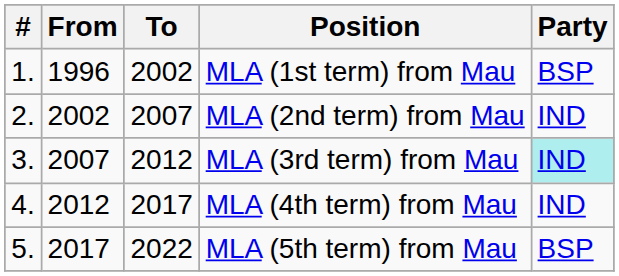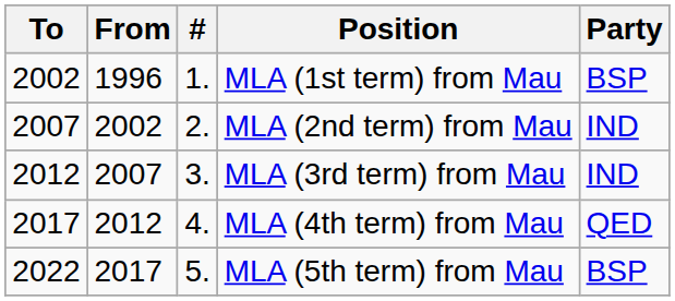columns swapped: # <-> To
MLA (3rd term) from Mau | Party: paleturquoise background -> no background
MLA (4th term) from Mau | Party: IND -> QED
